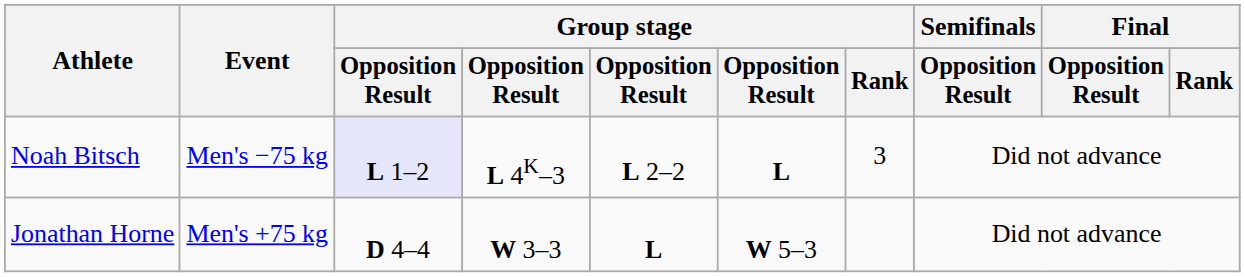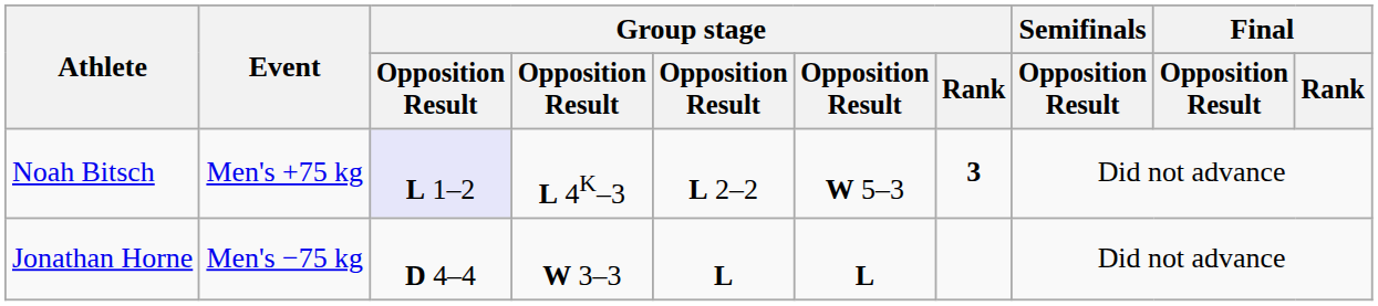Noah Bitsch | Event: Men's −75 kg -> Men's +75 kg
Noah Bitsch | column 6: L -> W 5–3
Noah Bitsch | Group stage / Rank: normal -> bold
Jonathan Horne | Event: Men's +75 kg -> Men's −75 kg
Jonathan Horne | column 6: W 5–3 -> L
